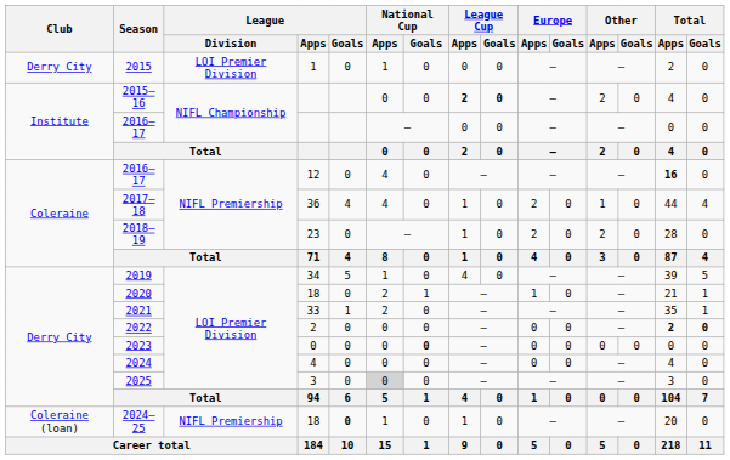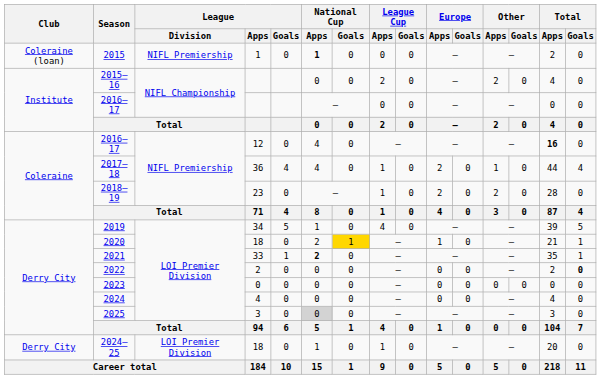2015 | Club: Derry City -> Coleraine (loan)
2015 | League / Division: LOI Premier Division -> NIFL Premiership
2015 | National Cup / Apps: normal -> bold
2015–16 | League Cup / Apps: bold -> normal
2015–16 | League Cup / Goals: bold -> normal
2020 | National Cup / Goals: no background -> gold background
2021 | National Cup / Apps: normal -> bold
2022 | Total / Apps: bold -> normal
2023 | National Cup / Goals: bold -> normal
2024–25 | Club: Coleraine (loan) -> Derry City
2024–25 | League / Division: NIFL Premiership -> LOI Premier Division
2024–25 | League / Goals: bold -> normal
